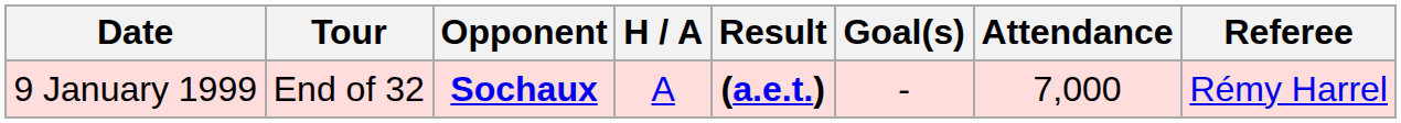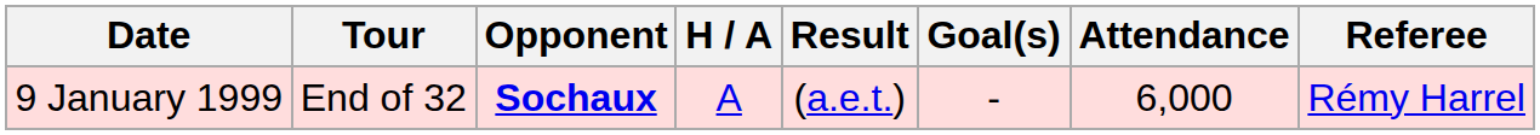9 January 1999 | Result: bold -> normal
9 January 1999 | Attendance: 7,000 -> 6,000
